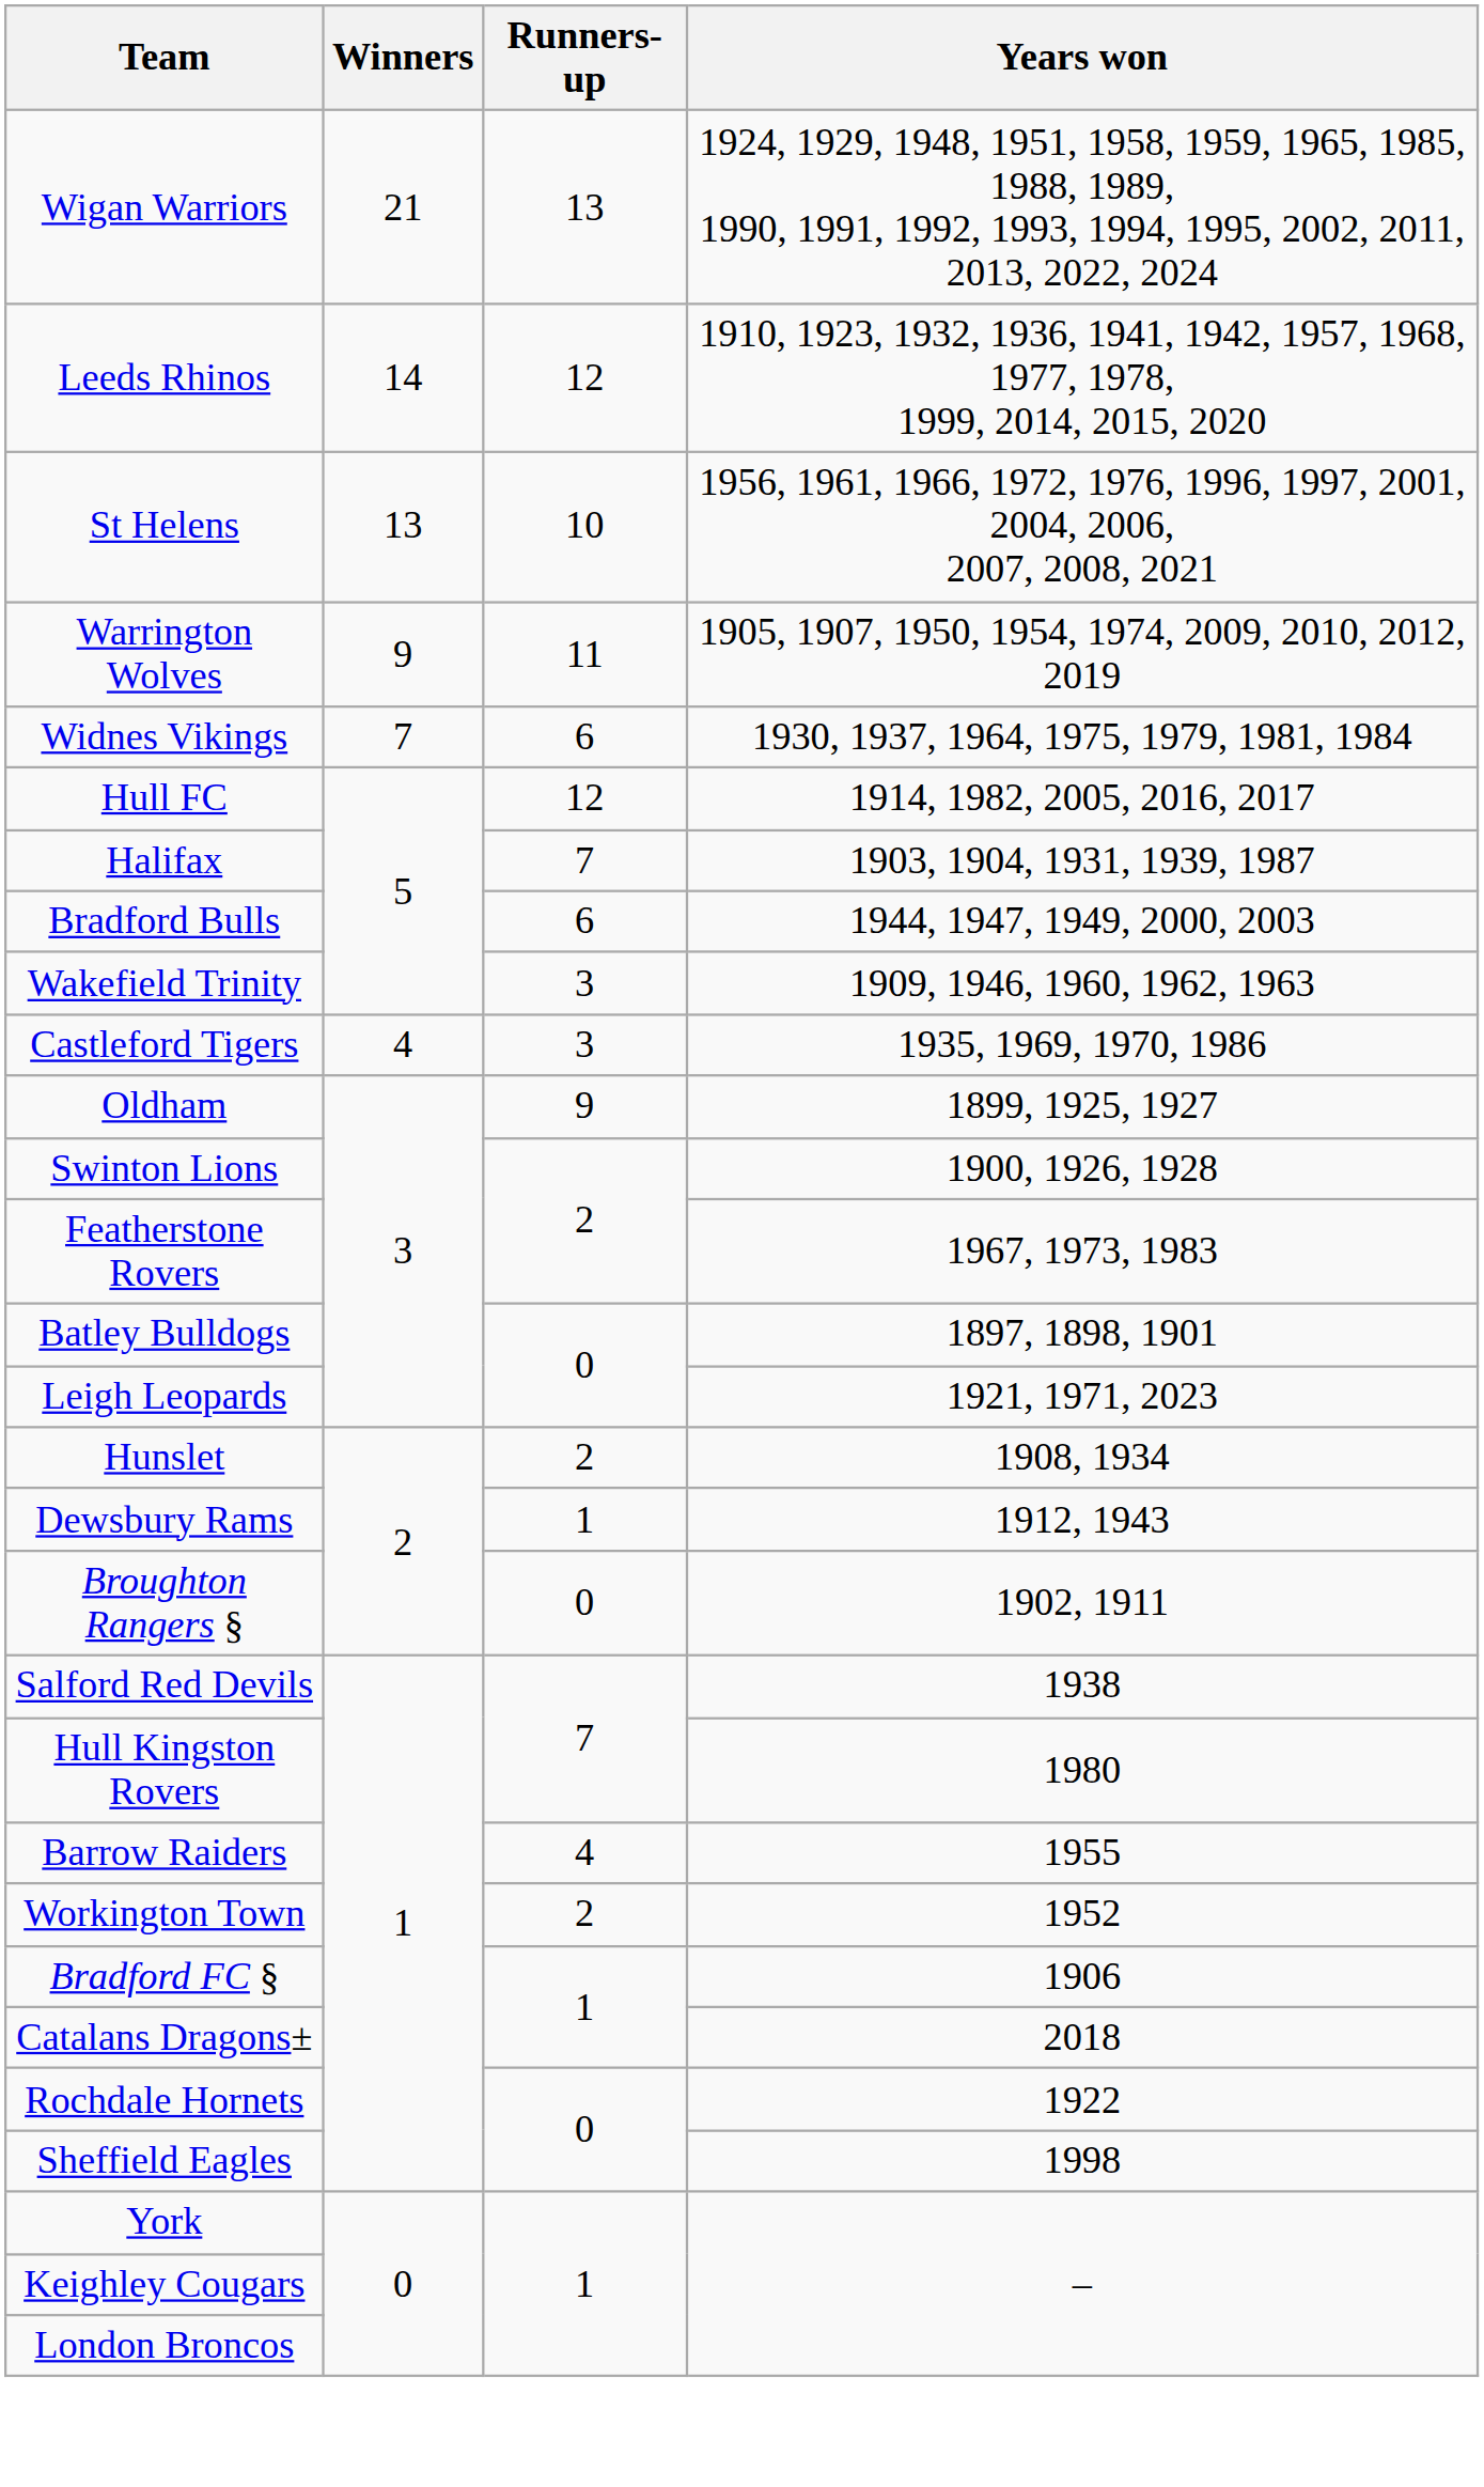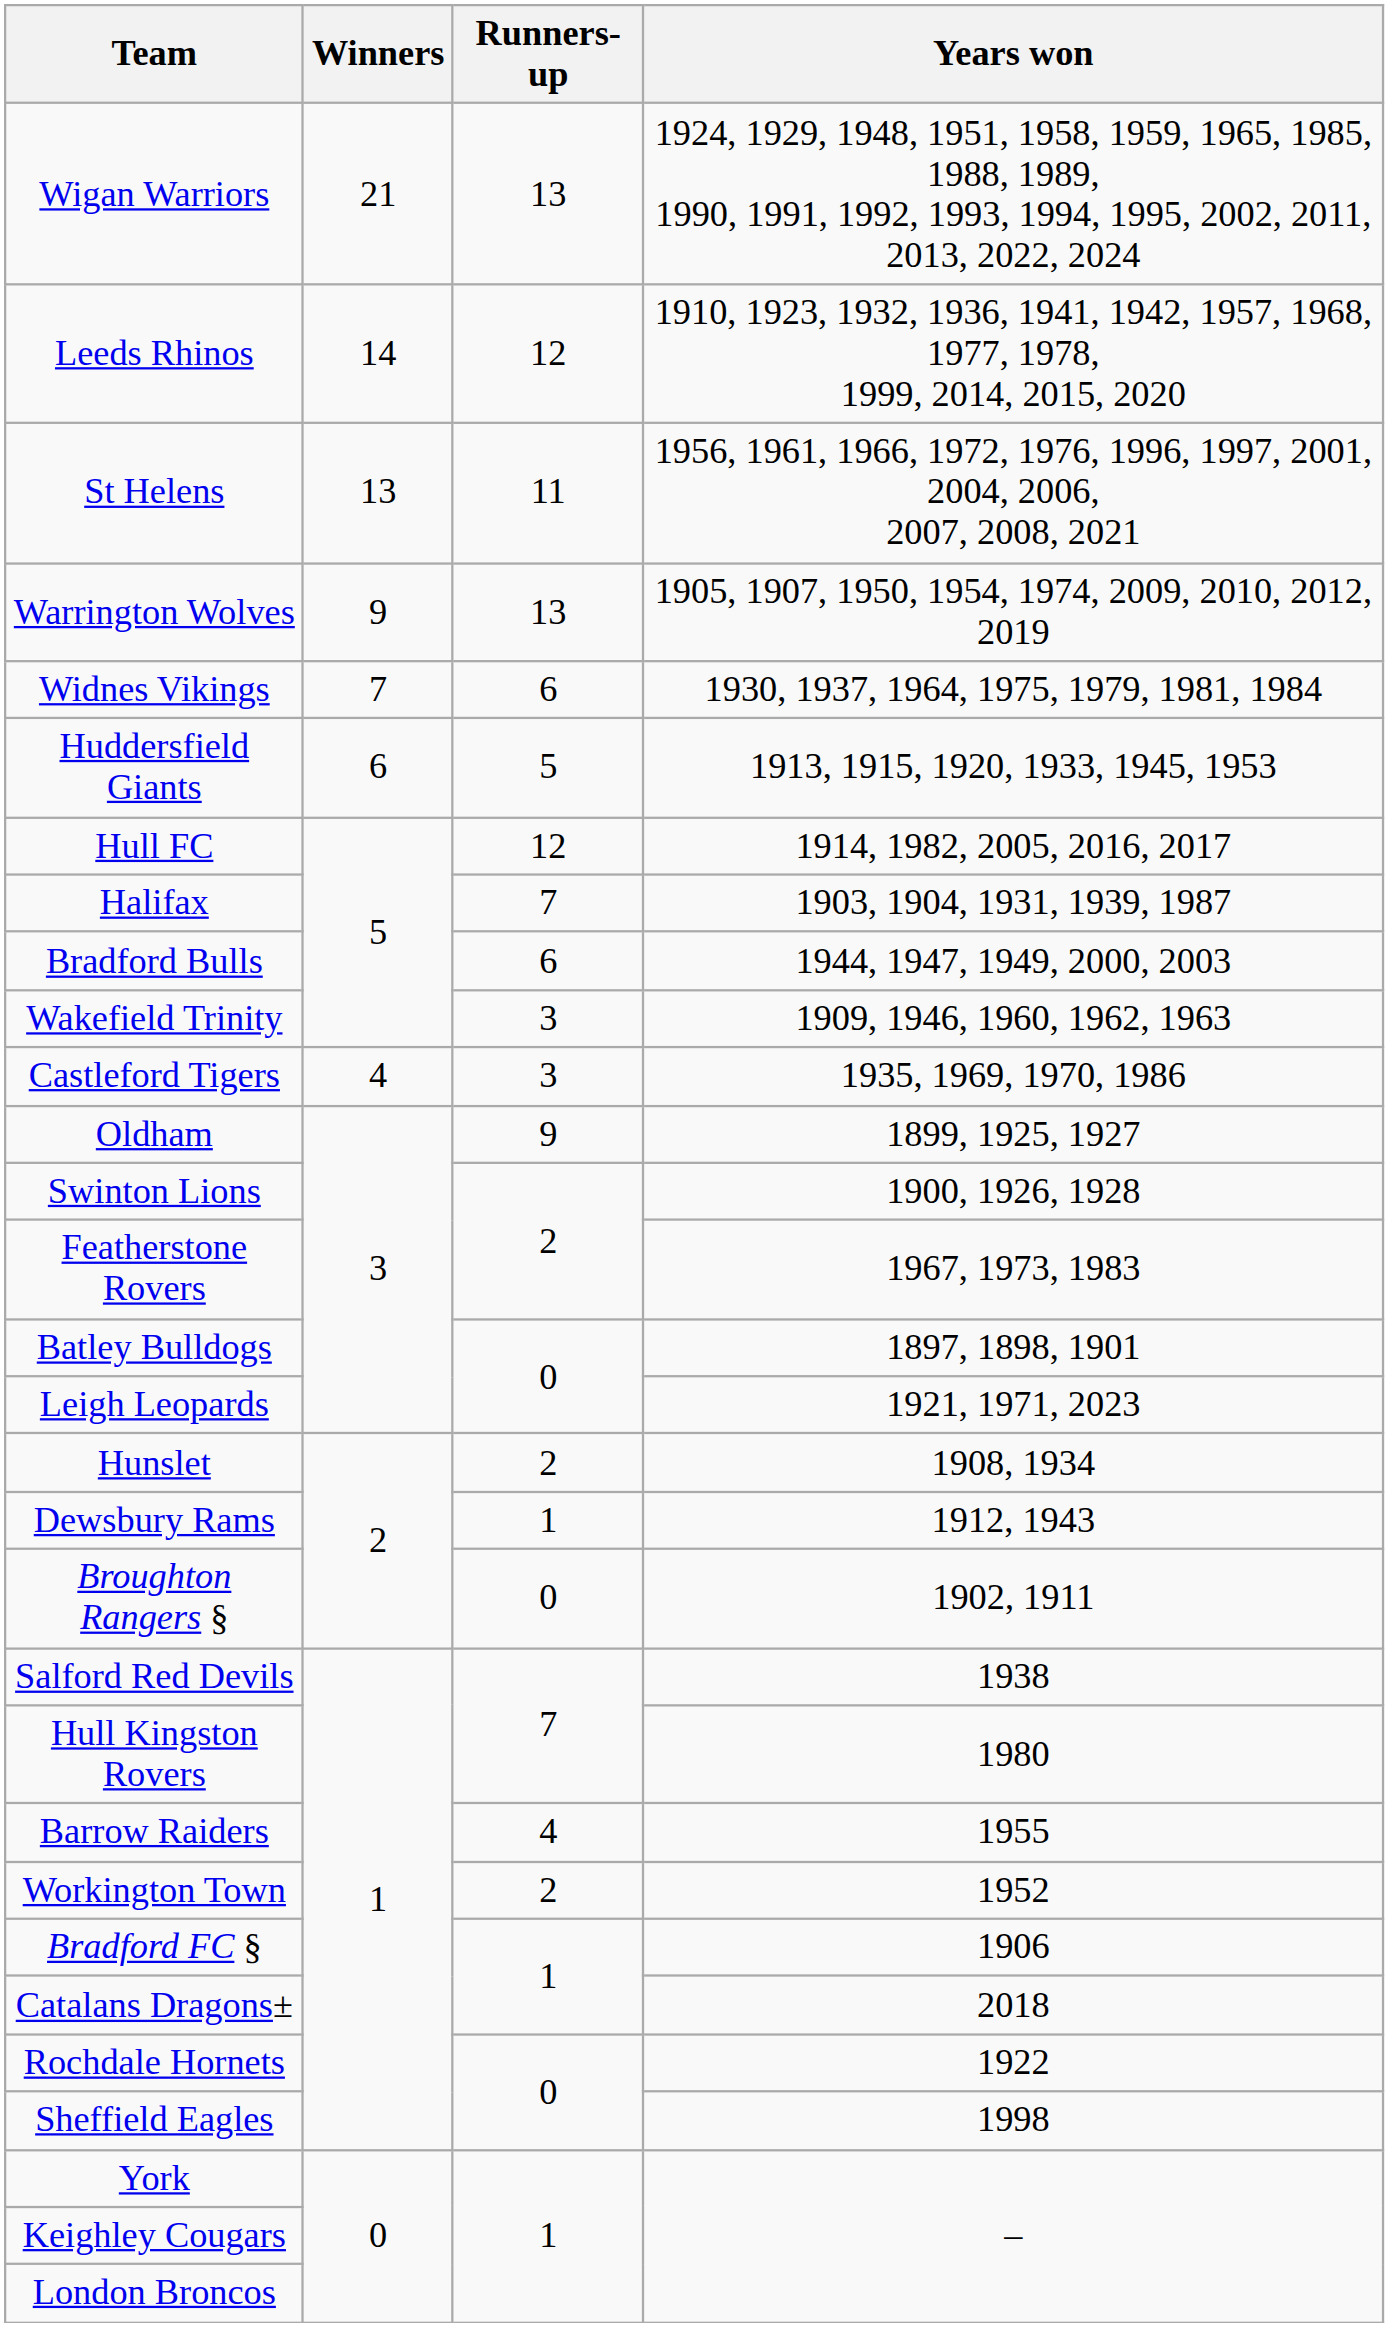St Helens | Runners-up: 10 -> 11
Warrington Wolves | Runners-up: 11 -> 13
+ row: Huddersfield Giants | 6 | 5 | 1913, 1915, 1920, 1933, 1945, 1953
